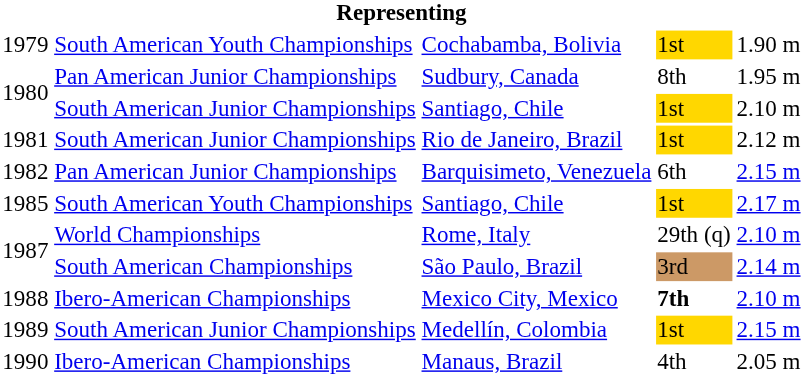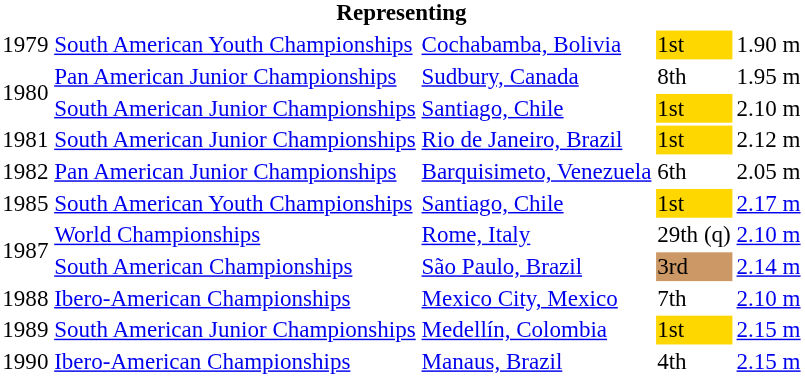Barquisimeto, Venezuela | column 5: 2.15 m -> 2.05 m
Mexico City, Mexico | column 4: bold -> normal
Manaus, Brazil | column 5: 2.05 m -> 2.15 m
